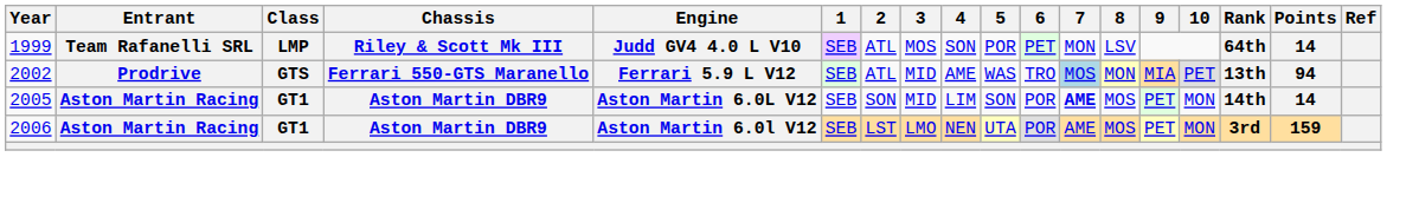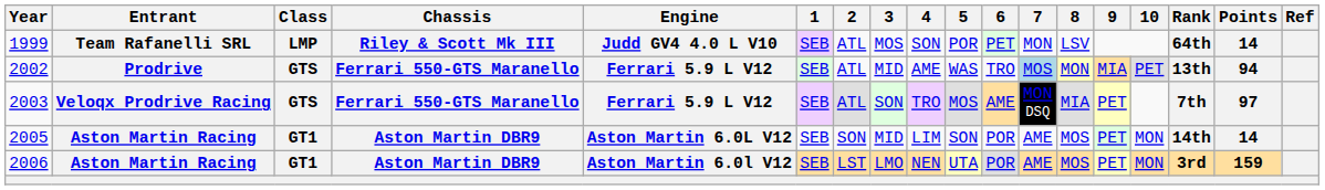+ row: 2003 | Veloqx Prodrive Racing | GTS | Ferrari 550-GTS Maranello | Ferrari 5.9 L V12 | SEB | ATL | SON | TRO | MOS | AME | MON DSQ | MIA | PET | 7th | 97
2005 | 7: bold -> normal
